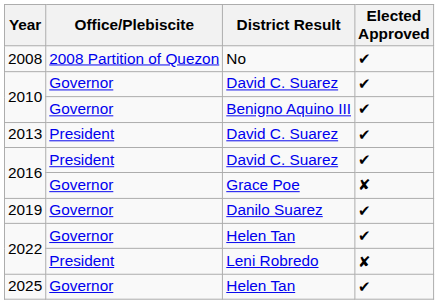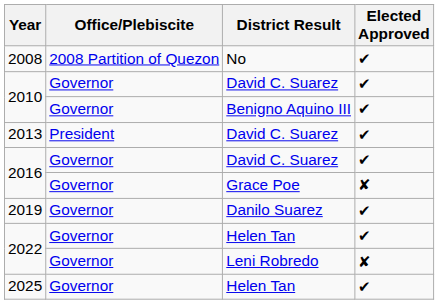2016 / David C. Suarez | Office/Plebiscite: President -> Governor
2022 / Leni Robredo | Office/Plebiscite: President -> Governor
